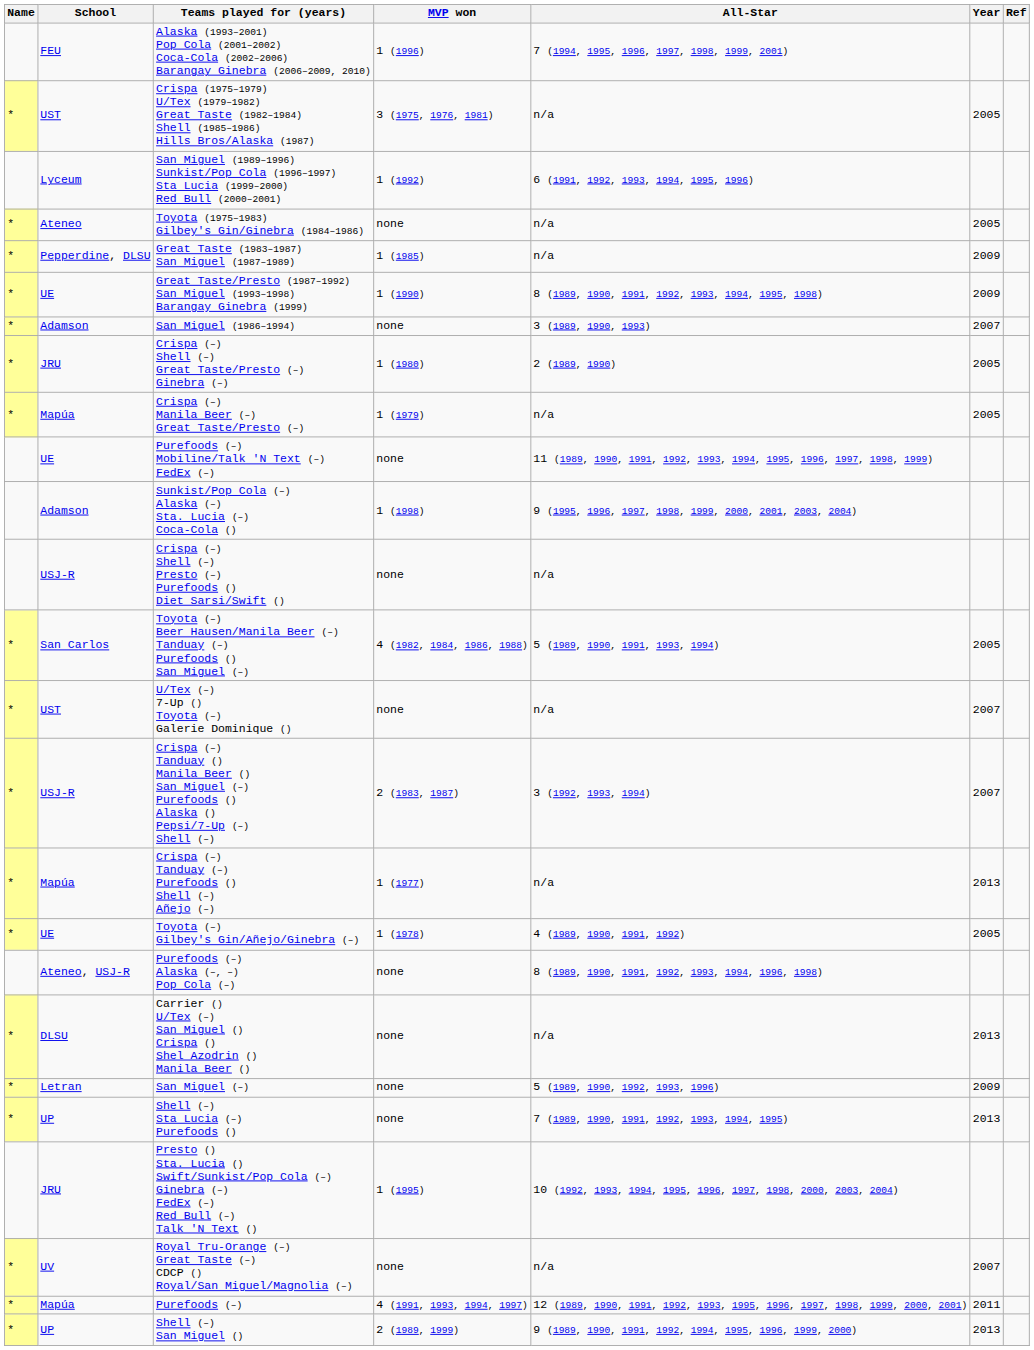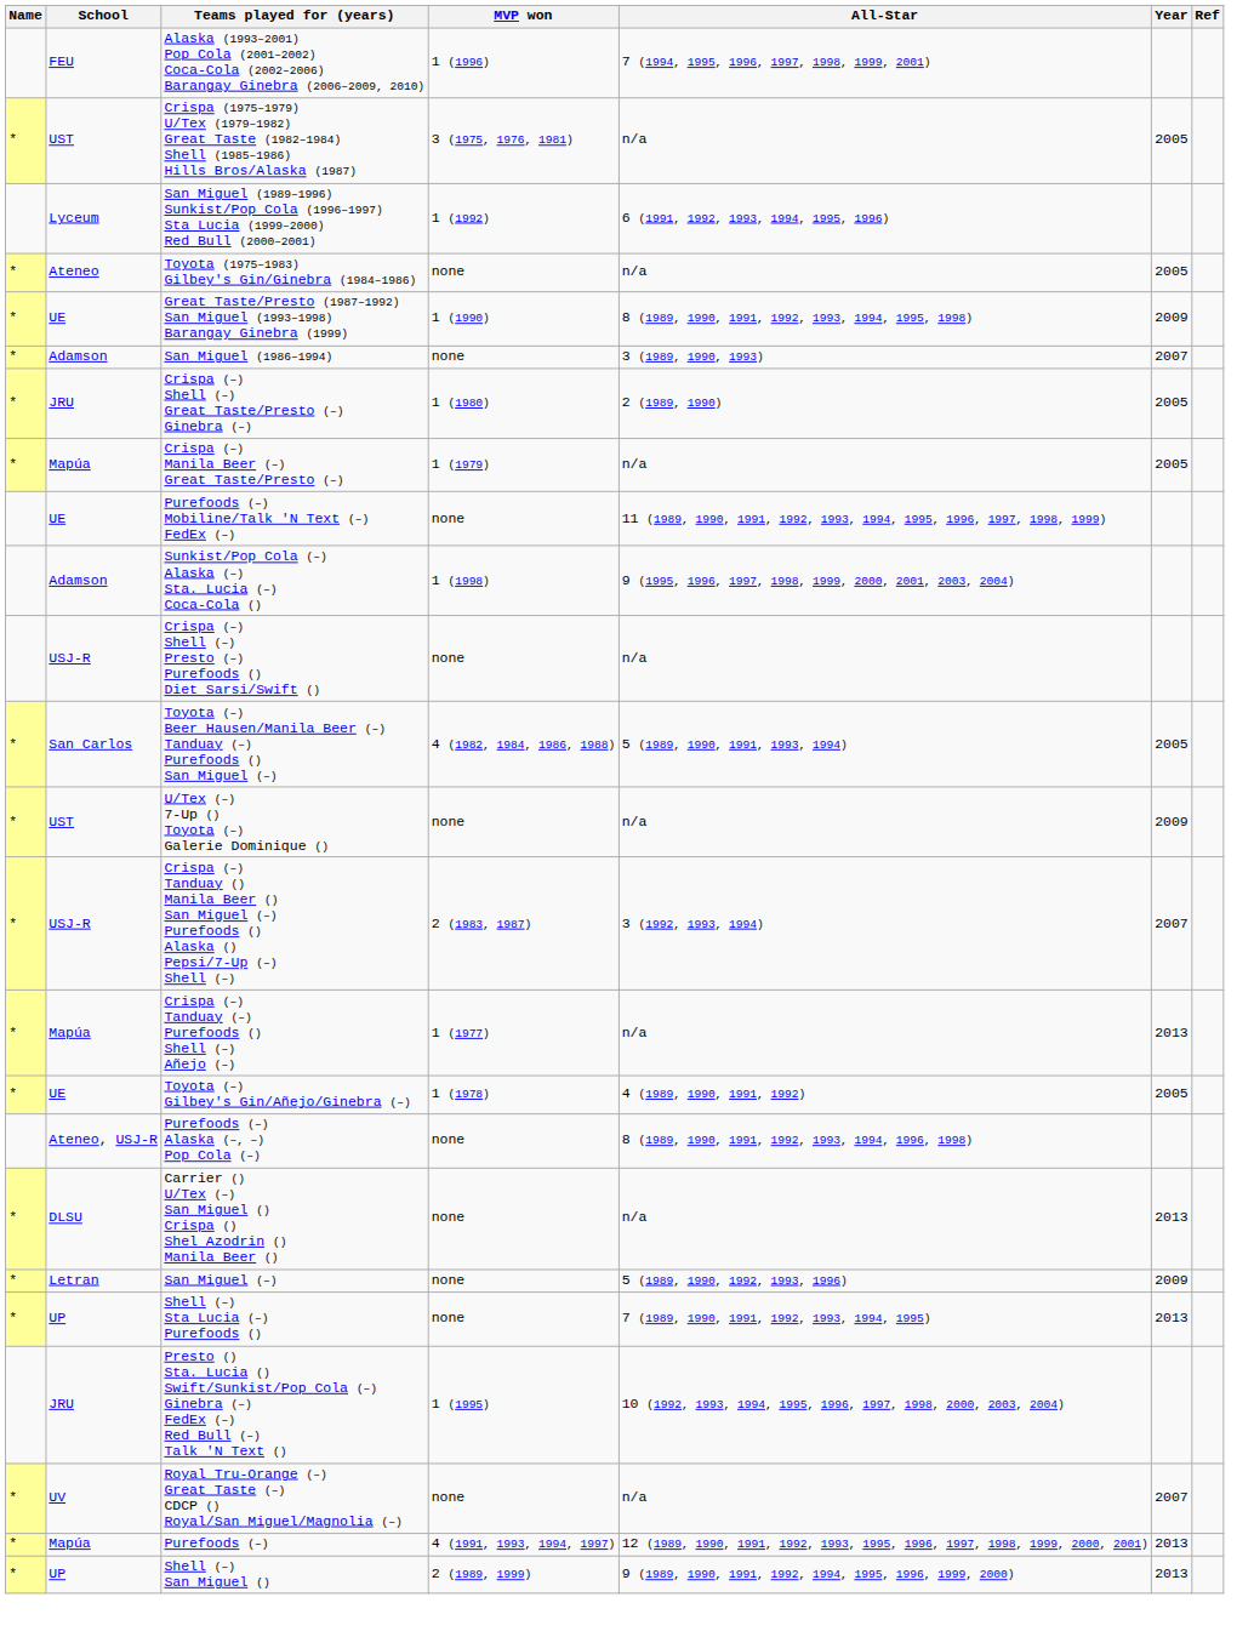- row: * | Pepperdine, DLSU | Great Taste (1983–1987) San Miguel (1987–1989) | 1 (1985) | n/a | 2009
U/Tex (–) 7-Up () Toyota (–) Galerie Dominique () | Year: 2007 -> 2009
Purefoods (–) | Year: 2011 -> 2013
